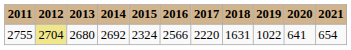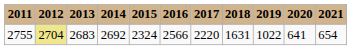2755 | 2013: 2680 -> 2683
